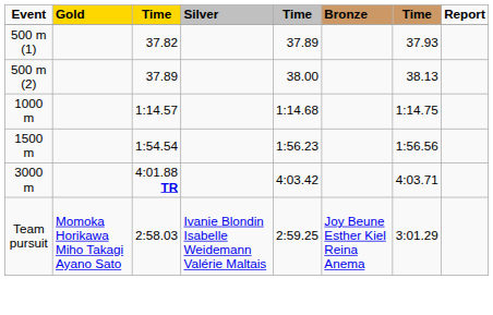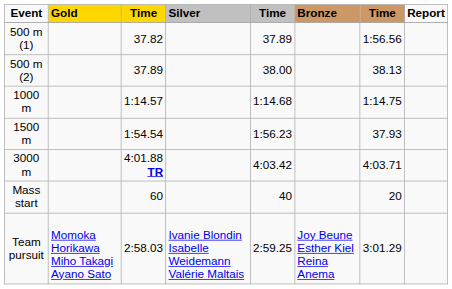500 m (1) | column 7: 37.93 -> 1:56.56
1500 m | column 7: 1:56.56 -> 37.93
+ row: Mass start | 60 | 40 | 20
